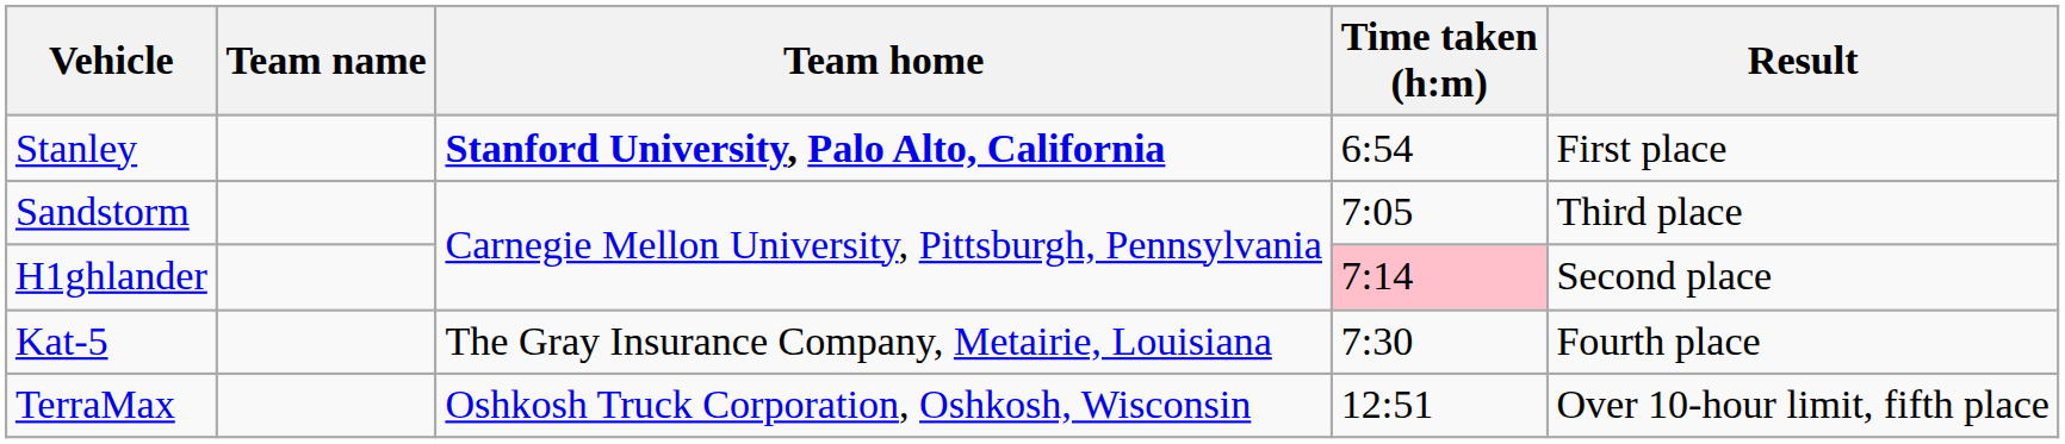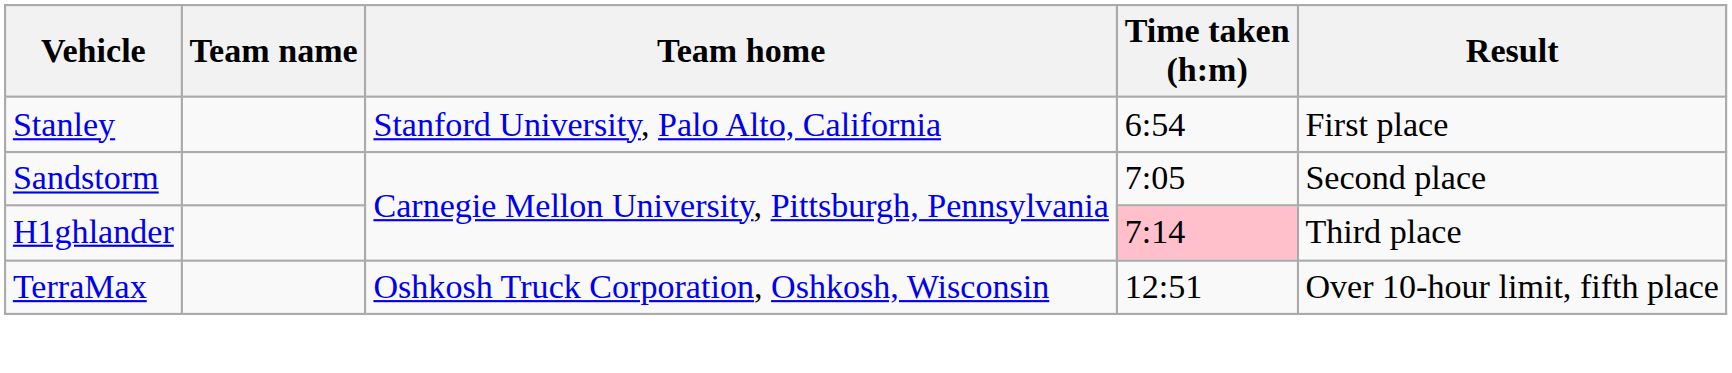Stanley | Team home: bold -> normal
Sandstorm | Result: Third place -> Second place
H1ghlander | Result: Second place -> Third place
- row: Kat-5 | The Gray Insurance Company, Metairie, Louisiana | 7:30 | Fourth place
